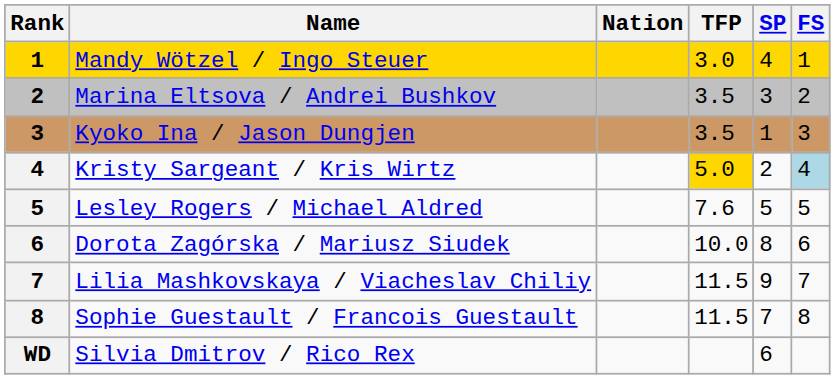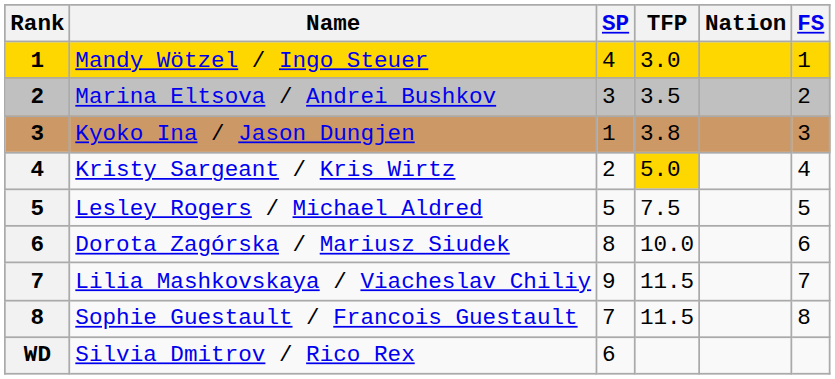columns swapped: Nation <-> SP
Kyoko Ina / Jason Dungjen | TFP: 3.5 -> 3.8
Kristy Sargeant / Kris Wirtz | FS: lightblue background -> no background
Lesley Rogers / Michael Aldred | TFP: 7.6 -> 7.5
